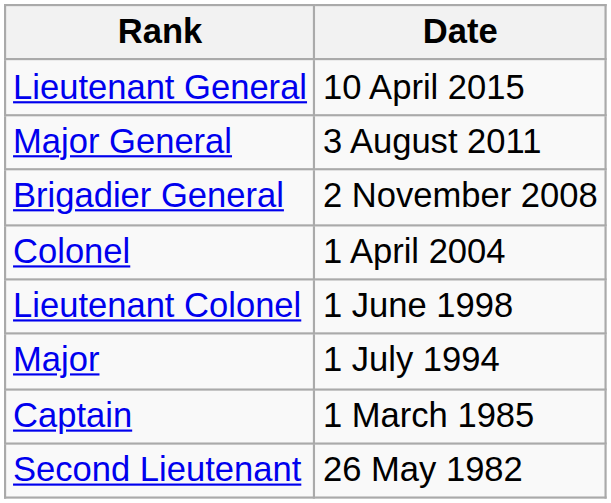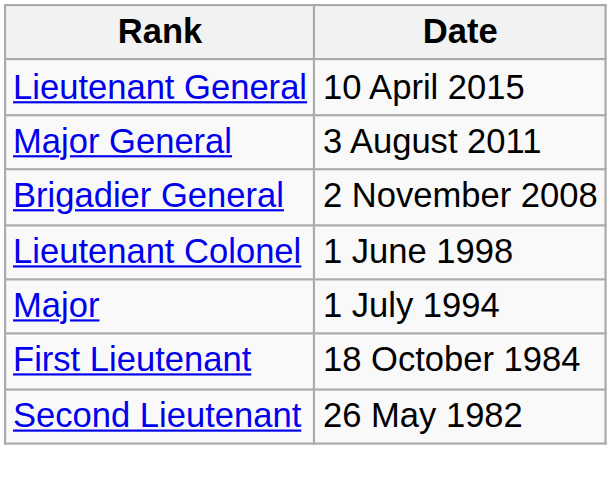- row: Colonel | 1 April 2004
- row: Captain | 1 March 1985
+ row: First Lieutenant | 18 October 1984
